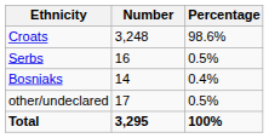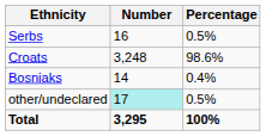rows swapped: Croats <-> Serbs
other/undeclared | Number: no background -> paleturquoise background
